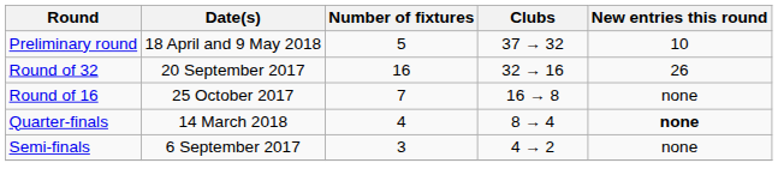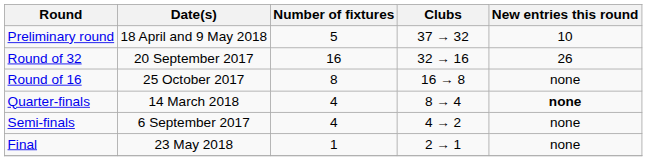Round of 16 | Number of fixtures: 7 -> 8
Semi-finals | Number of fixtures: 3 -> 4
+ row: Final | 23 May 2018 | 1 | 2 → 1 | none
